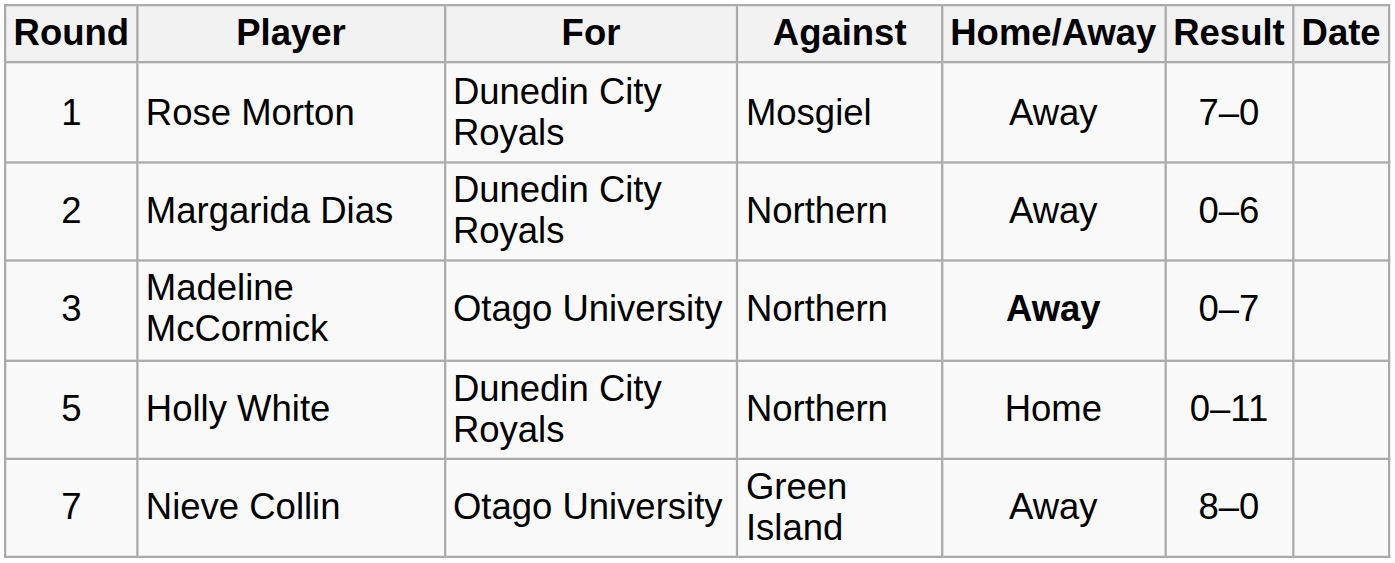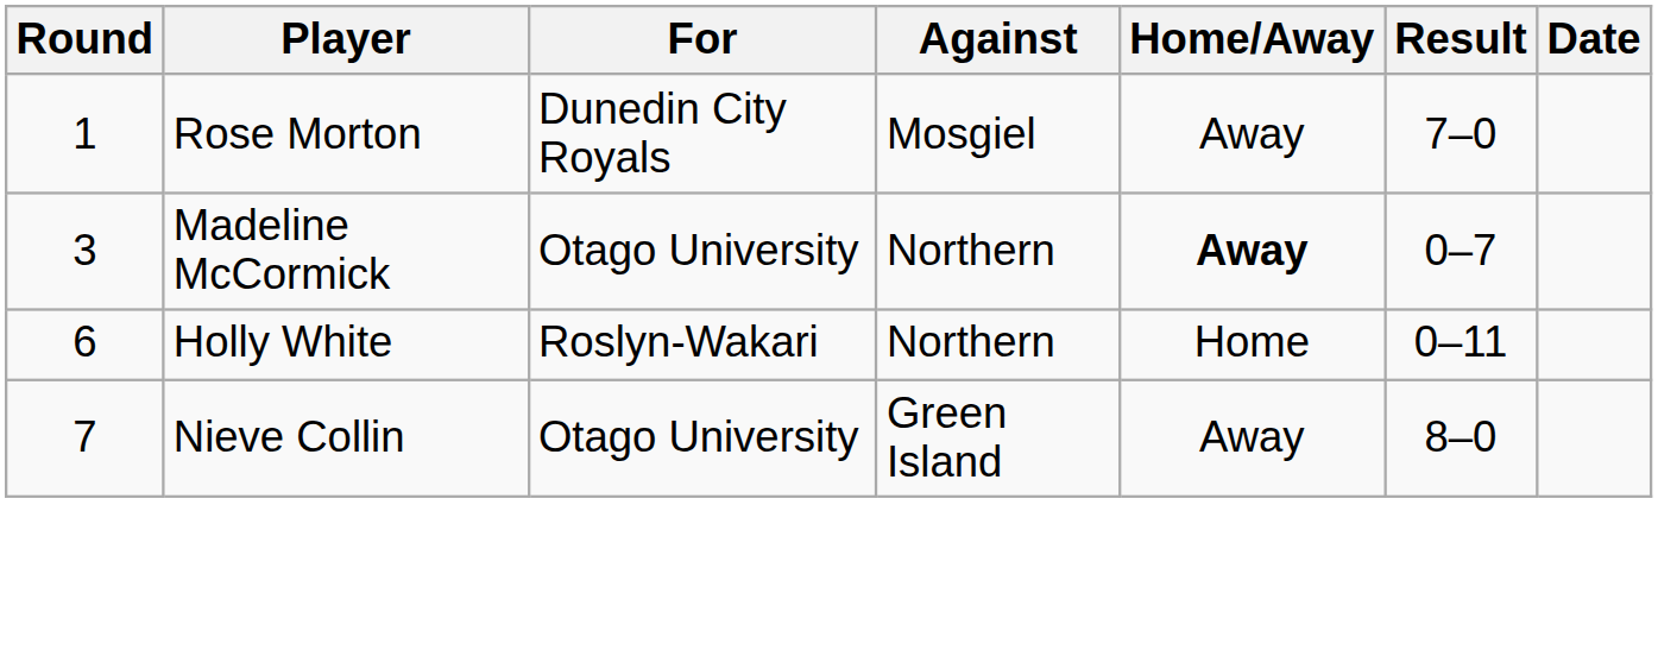- row: 2 | Margarida Dias | Dunedin City Royals | Northern | Away | 0–6
Holly White | Round: 5 -> 6
Holly White | For: Dunedin City Royals -> Roslyn-Wakari
